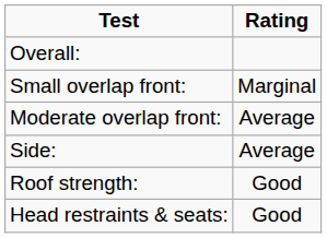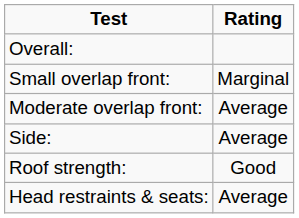Head restraints & seats: | Rating: Good -> Average
